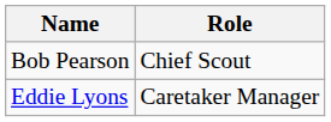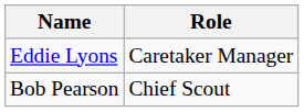rows swapped: Eddie Lyons <-> Bob Pearson
